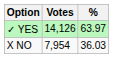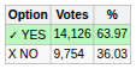X NO | Votes: 7,954 -> 9,754
